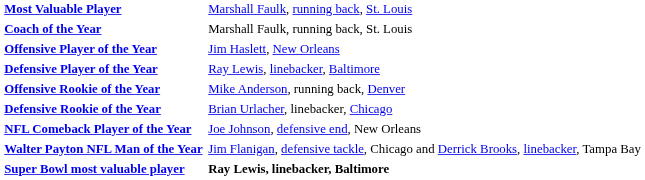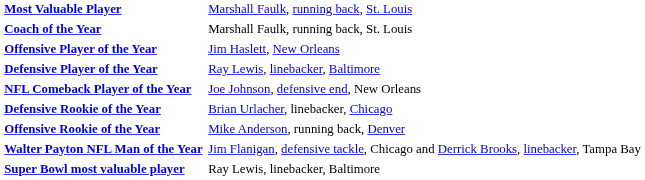rows swapped: Offensive Rookie of the Year <-> NFL Comeback Player of the Year
Super Bowl most valuable player | column 2: bold -> normal
